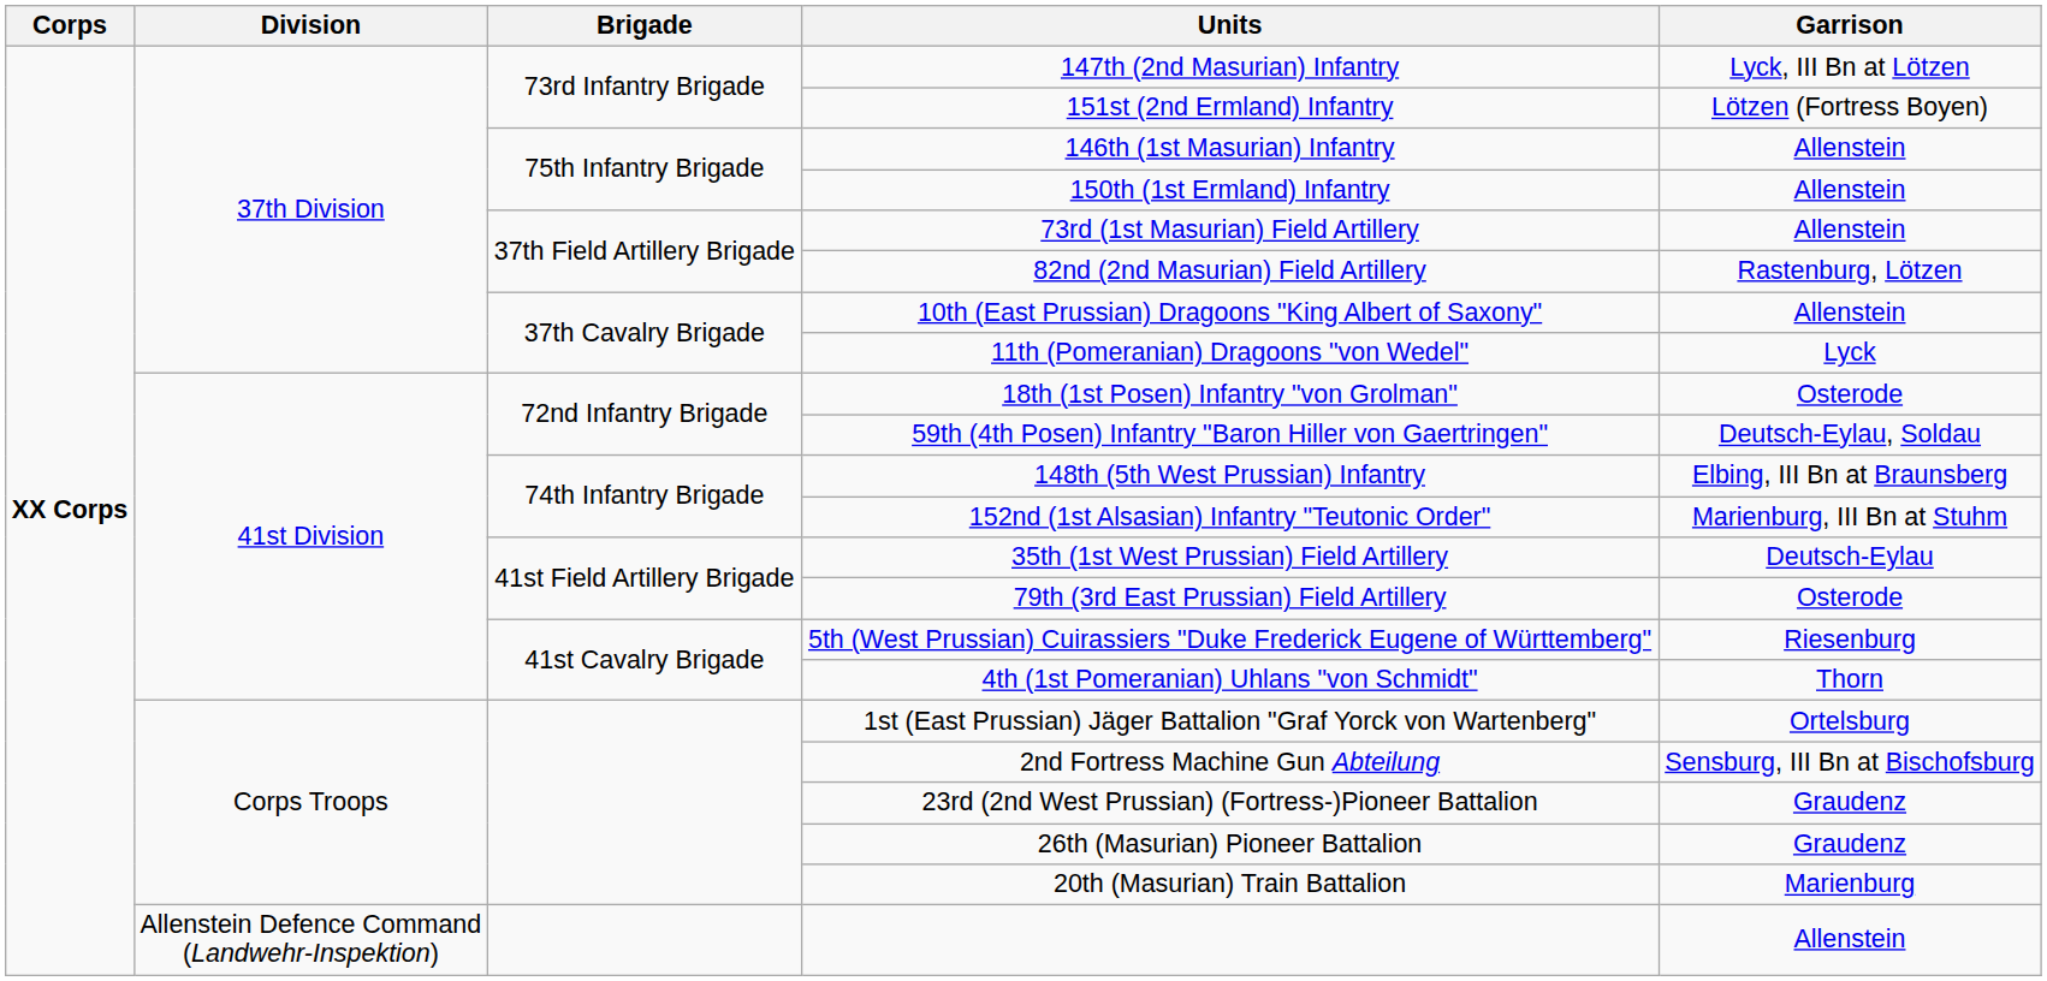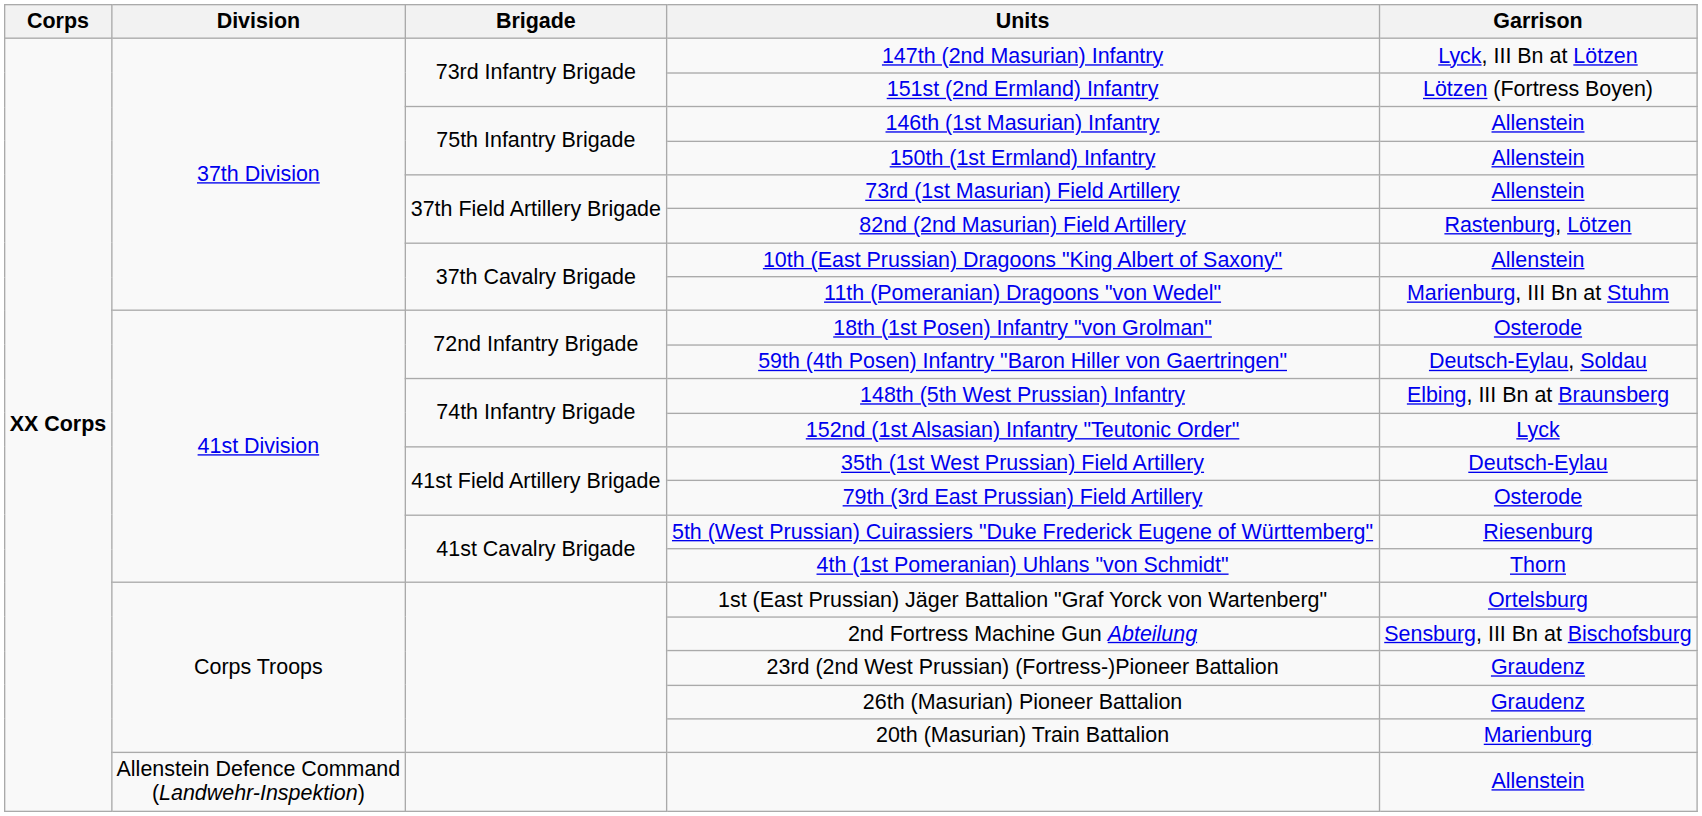11th (Pomeranian) Dragoons "von Wedel" | Garrison: Lyck -> Marienburg, III Bn at Stuhm
152nd (1st Alsasian) Infantry "Teutonic Order" | Garrison: Marienburg, III Bn at Stuhm -> Lyck
